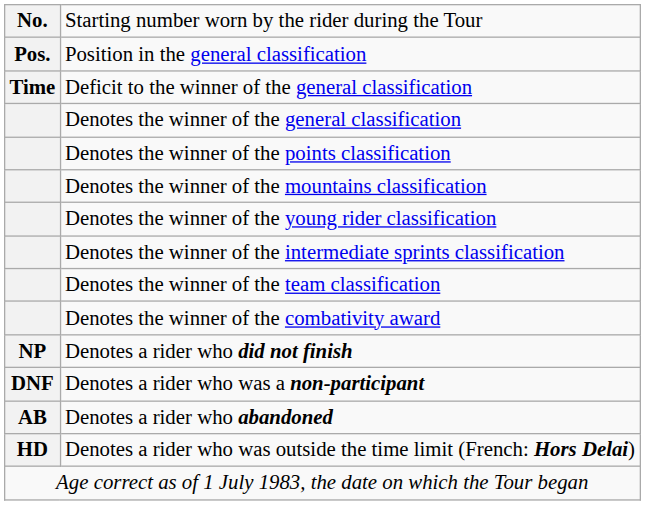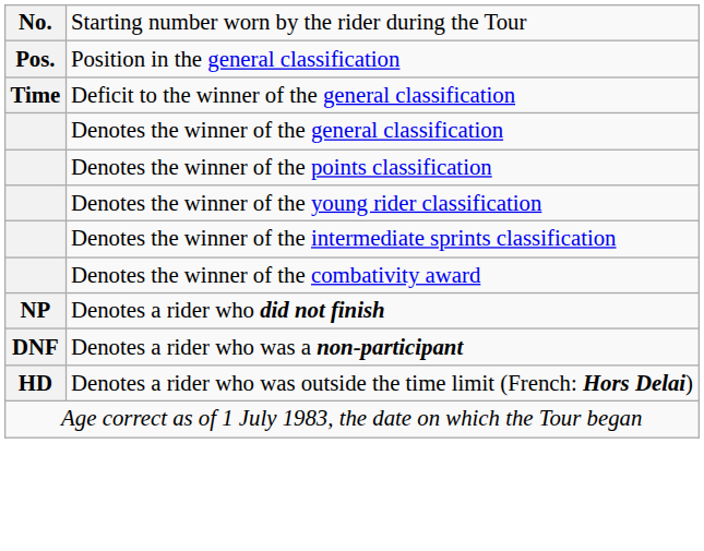- row: Denotes the winner of the mountains classification
- row: Denotes the winner of the team classification
- row: AB | Denotes a rider who abandoned
